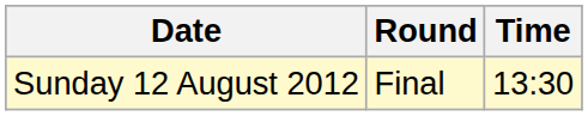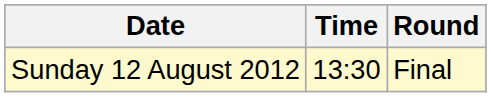columns swapped: Time <-> Round
